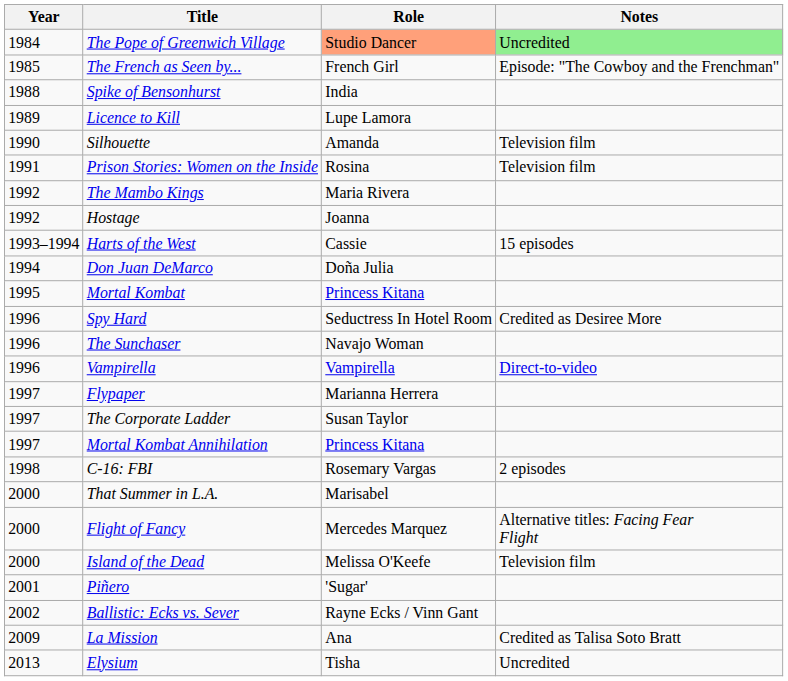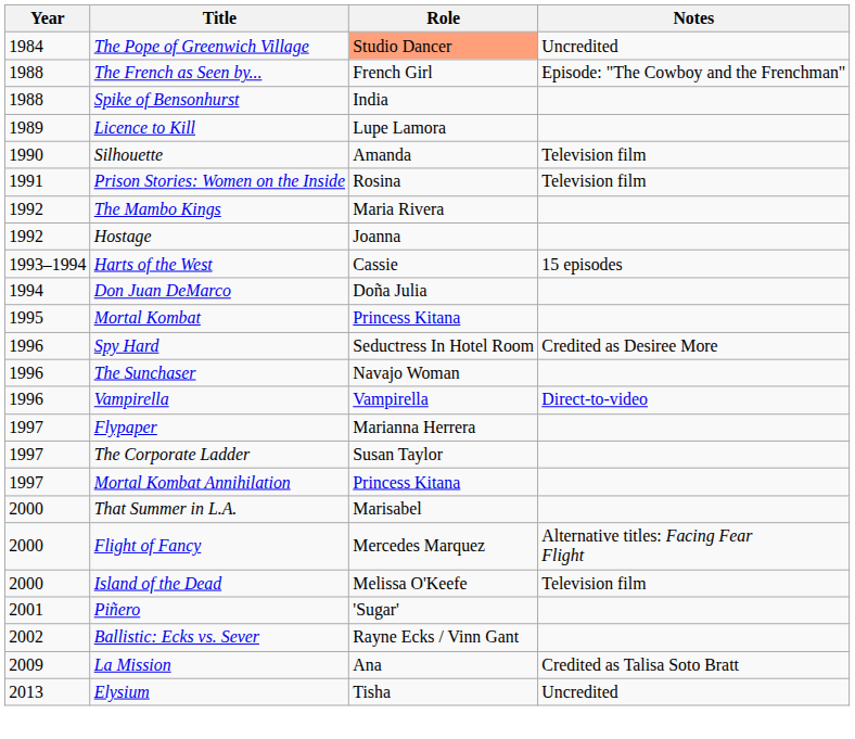The Pope of Greenwich Village | Notes: lightgreen background -> no background
The French as Seen by... | Year: 1985 -> 1988
- row: 1998 | C-16: FBI | Rosemary Vargas | 2 episodes
